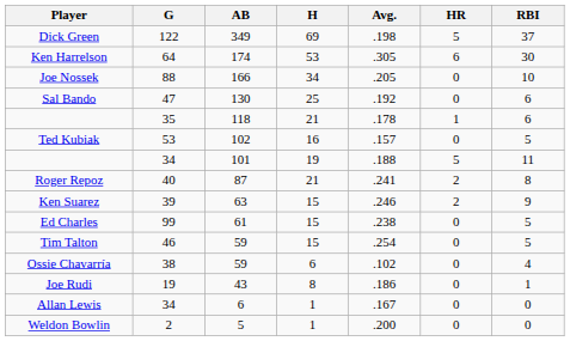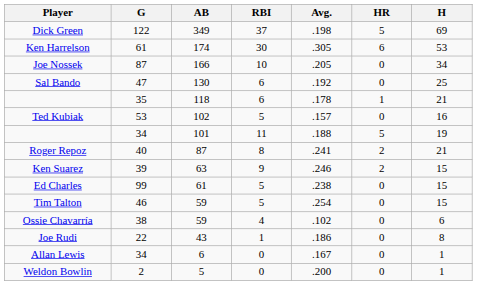columns swapped: H <-> RBI
Ken Harrelson | G: 64 -> 61
Joe Nossek | G: 88 -> 87
Joe Rudi | G: 19 -> 22
